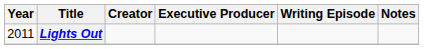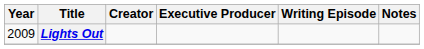Lights Out | Year: 2011 -> 2009
